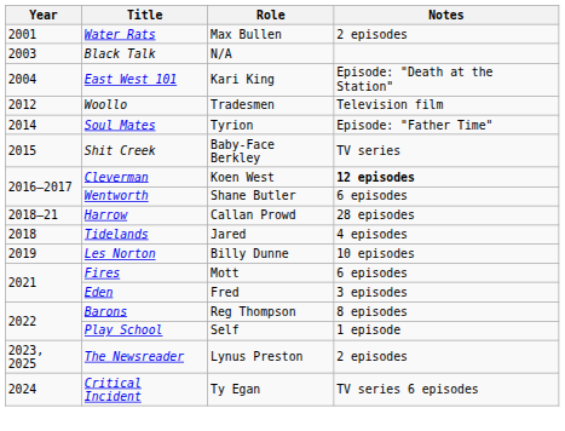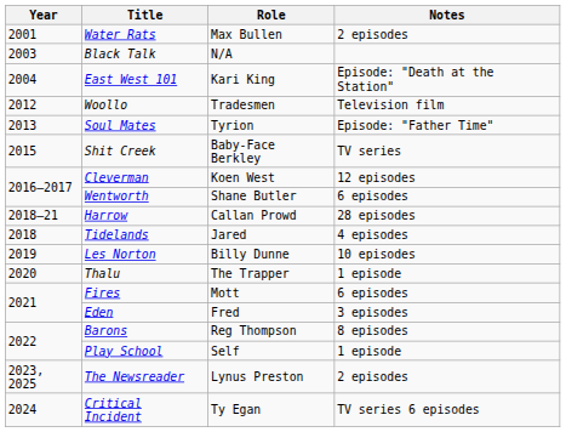Soul Mates | Year: 2014 -> 2013
Cleverman | Notes: bold -> normal
+ row: 2020 | Thalu | The Trapper | 1 episode
